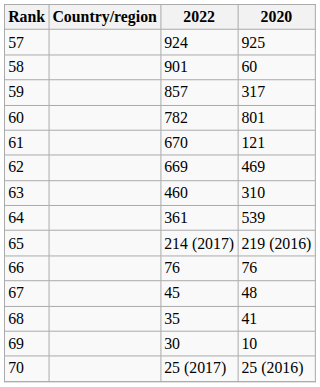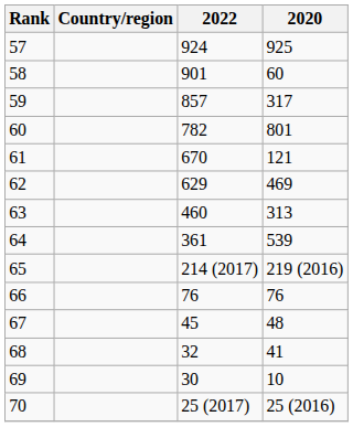62 | 2022: 669 -> 629
63 | 2020: 310 -> 313
68 | 2022: 35 -> 32
